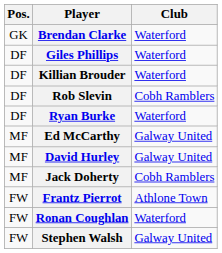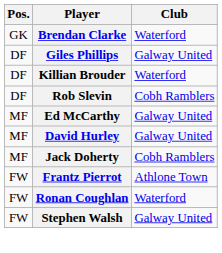Giles Phillips | Club: Waterford -> Galway United
- row: DF | Ryan Burke | Waterford
